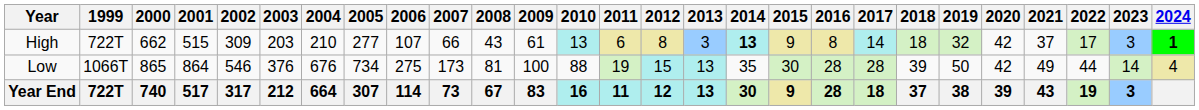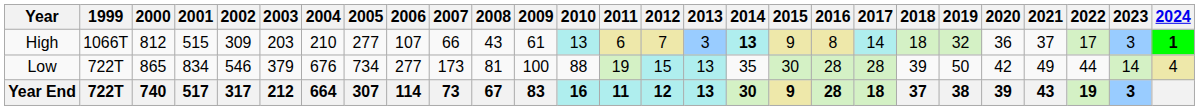High | 1999: 722T -> 1066T
High | 2000: 662 -> 812
High | 2012: 8 -> 7
High | 2020: 42 -> 36
Low | 1999: 1066T -> 722T
Low | 2001: 864 -> 834
Low | 2003: 376 -> 379
Low | 2006: 275 -> 277
